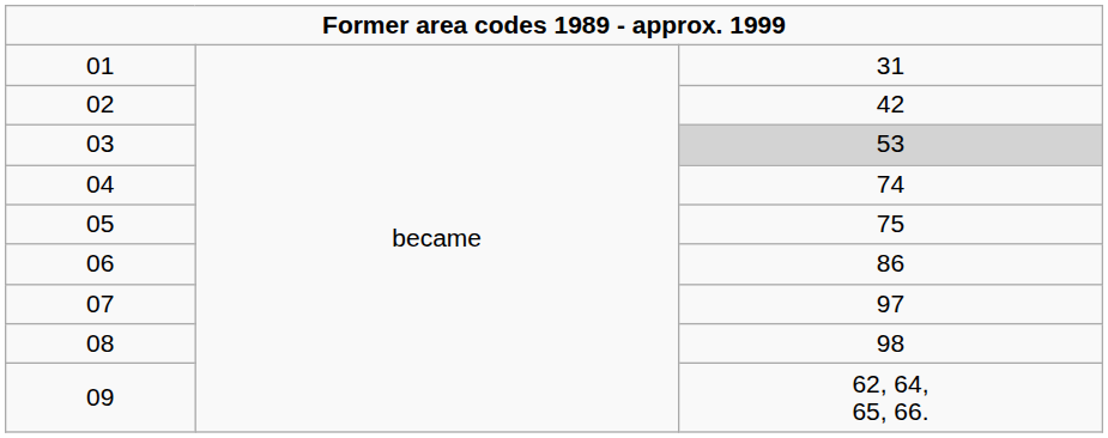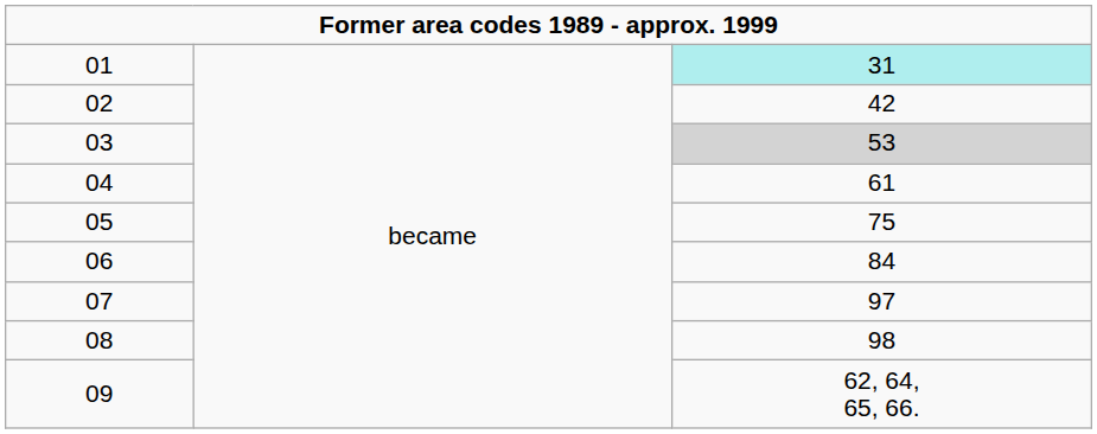01 | column 3: no background -> paleturquoise background
04 | column 3: 74 -> 61
06 | column 3: 86 -> 84
